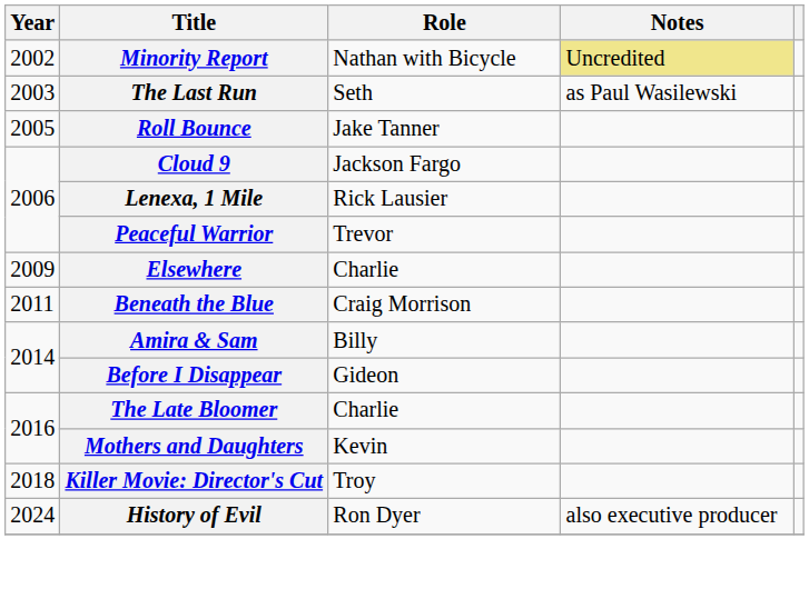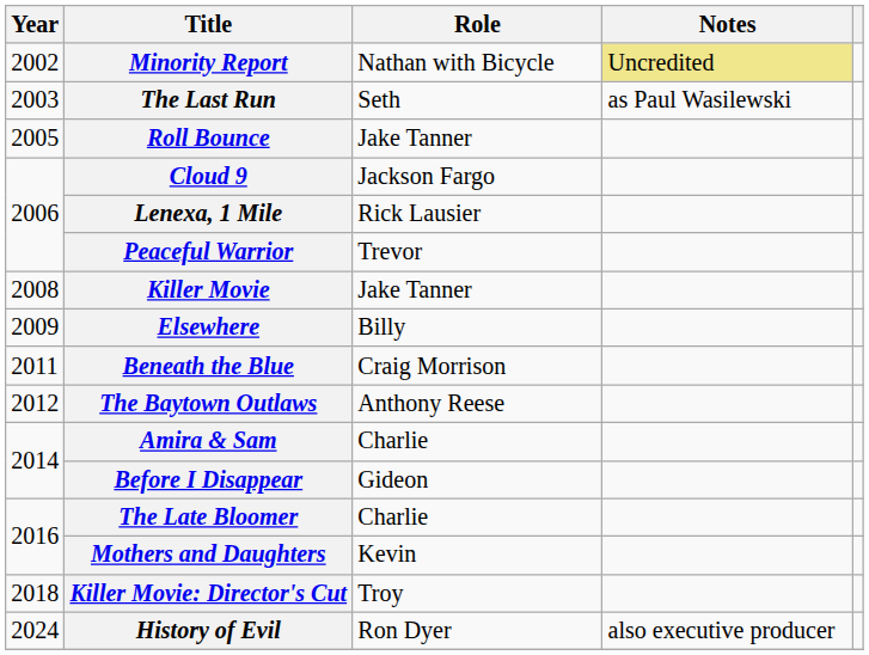+ row: 2008 | Killer Movie | Jake Tanner
Elsewhere | Role: Charlie -> Billy
+ row: 2012 | The Baytown Outlaws | Anthony Reese
Amira & Sam | Role: Billy -> Charlie
